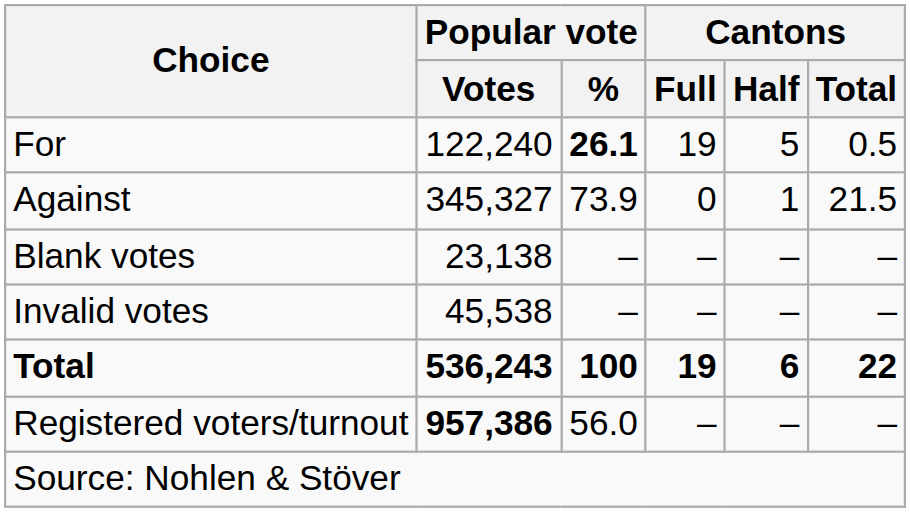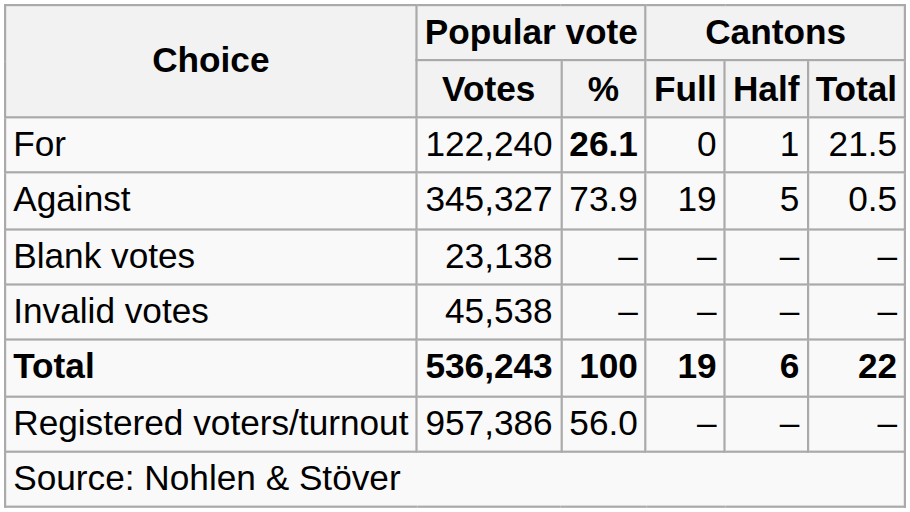For | Cantons / Full: 19 -> 0
For | Cantons / Half: 5 -> 1
For | Cantons / Total: 0.5 -> 21.5
Against | Cantons / Full: 0 -> 19
Against | Cantons / Half: 1 -> 5
Against | Cantons / Total: 21.5 -> 0.5
Registered voters/turnout | Popular vote / Votes: bold -> normal
